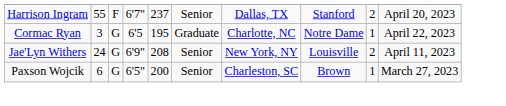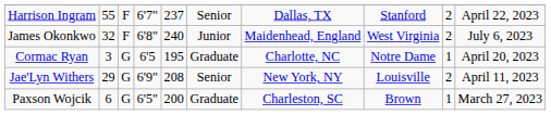Harrison Ingram | column 10: April 20, 2023 -> April 22, 2023
+ row: James Okonkwo | 32 | F | 6'8" | 240 | Junior | Maidenhead, England | West Virginia | 2 | July 6, 2023
Cormac Ryan | column 10: April 22, 2023 -> April 20, 2023
Jae'Lyn Withers | column 2: 24 -> 29
Paxson Wojcik | column 6: Senior -> Graduate
